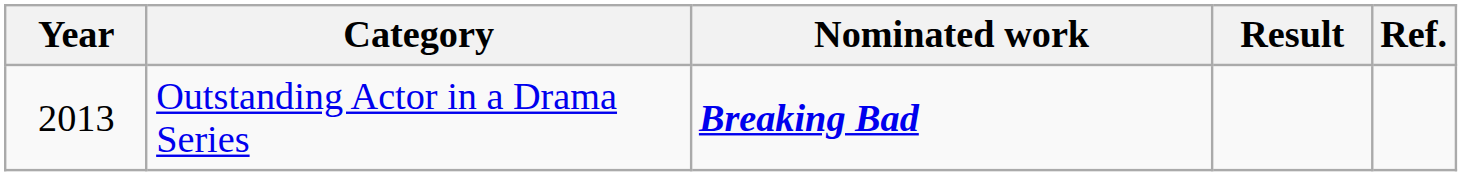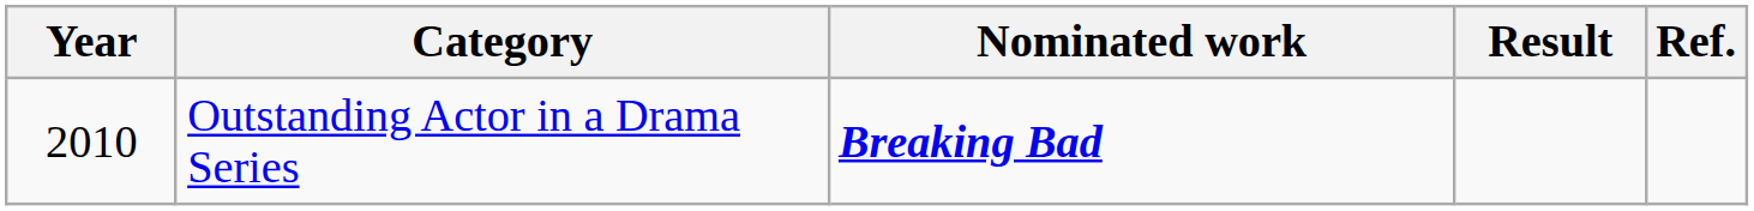Outstanding Actor in a Drama Series | Year: 2013 -> 2010
